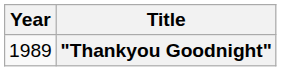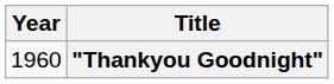"Thankyou Goodnight" | Year: 1989 -> 1960
